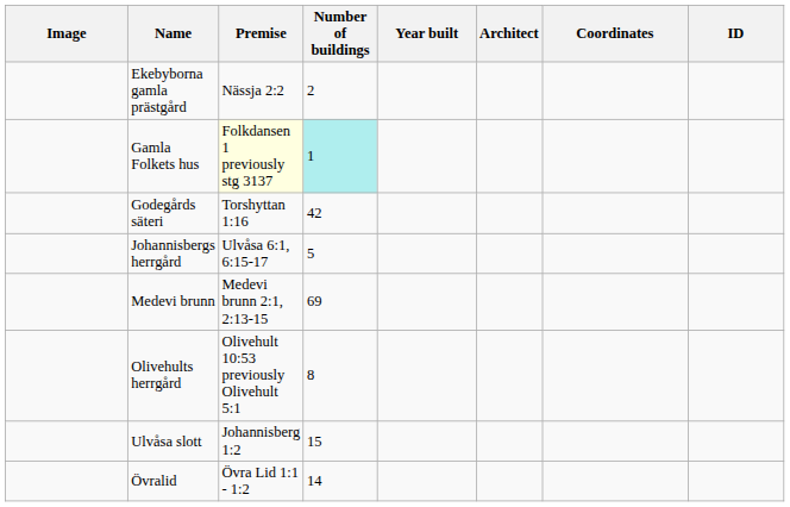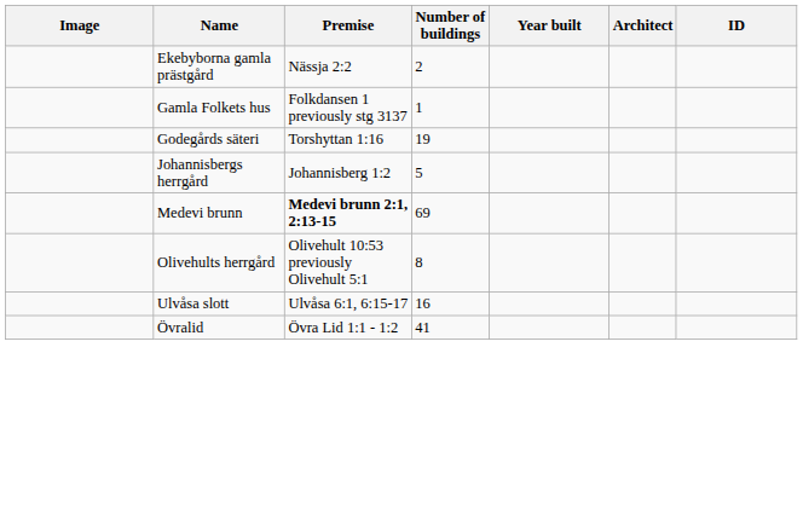- column: Coordinates
Gamla Folkets hus | Premise: lightyellow background -> no background
Gamla Folkets hus | Number of buildings: paleturquoise background -> no background
Godegårds säteri | Number of buildings: 42 -> 19
Johannisbergs herrgård | Premise: Ulvåsa 6:1, 6:15-17 -> Johannisberg 1:2
Medevi brunn | Premise: normal -> bold
Ulvåsa slott | Premise: Johannisberg 1:2 -> Ulvåsa 6:1, 6:15-17
Ulvåsa slott | Number of buildings: 15 -> 16
Övralid | Number of buildings: 14 -> 41
